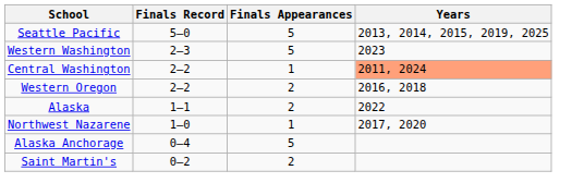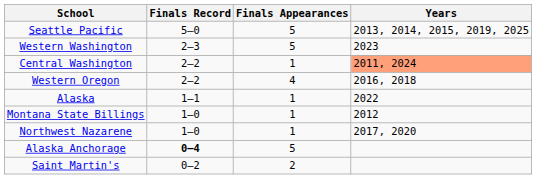Western Oregon | Finals Appearances: 2 -> 4
Alaska | Finals Appearances: 2 -> 1
+ row: Montana State Billings | 1–0 | 1 | 2012
Alaska Anchorage | Finals Record: normal -> bold
